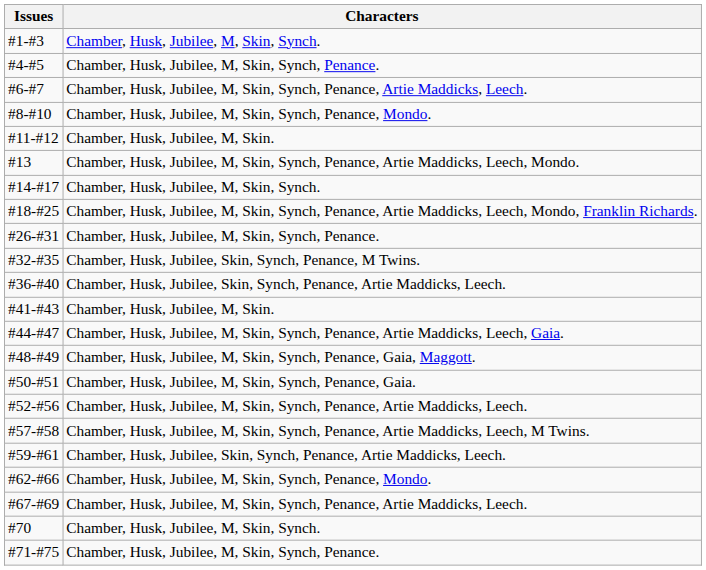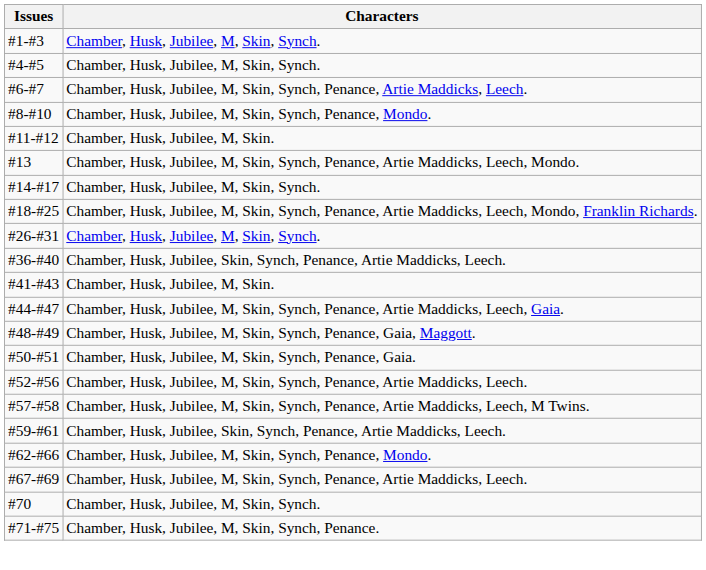#4-#5 | Characters: Chamber, Husk, Jubilee, M, Skin, Synch, Penance. -> Chamber, Husk, Jubilee, M, Skin, Synch.
#26-#31 | Characters: Chamber, Husk, Jubilee, M, Skin, Synch, Penance. -> Chamber, Husk, Jubilee, M, Skin, Synch.
- row: #32-#35 | Chamber, Husk, Jubilee, Skin, Synch, Penance, M Twins.
